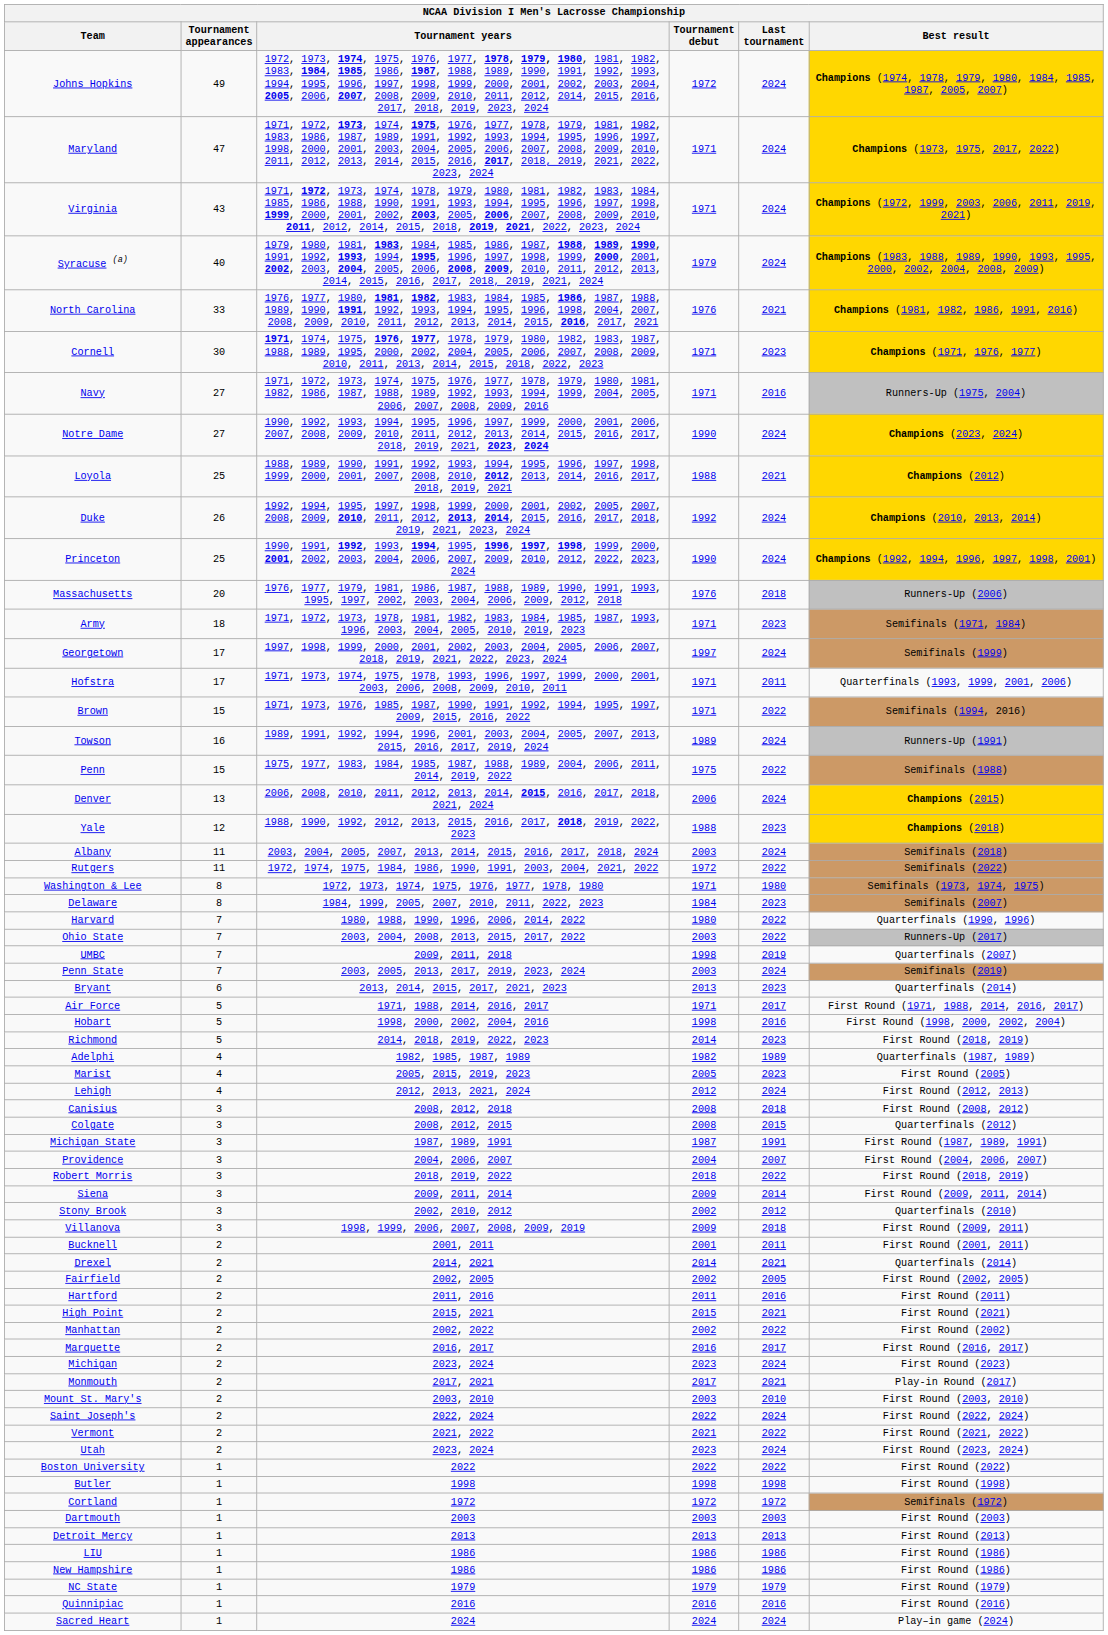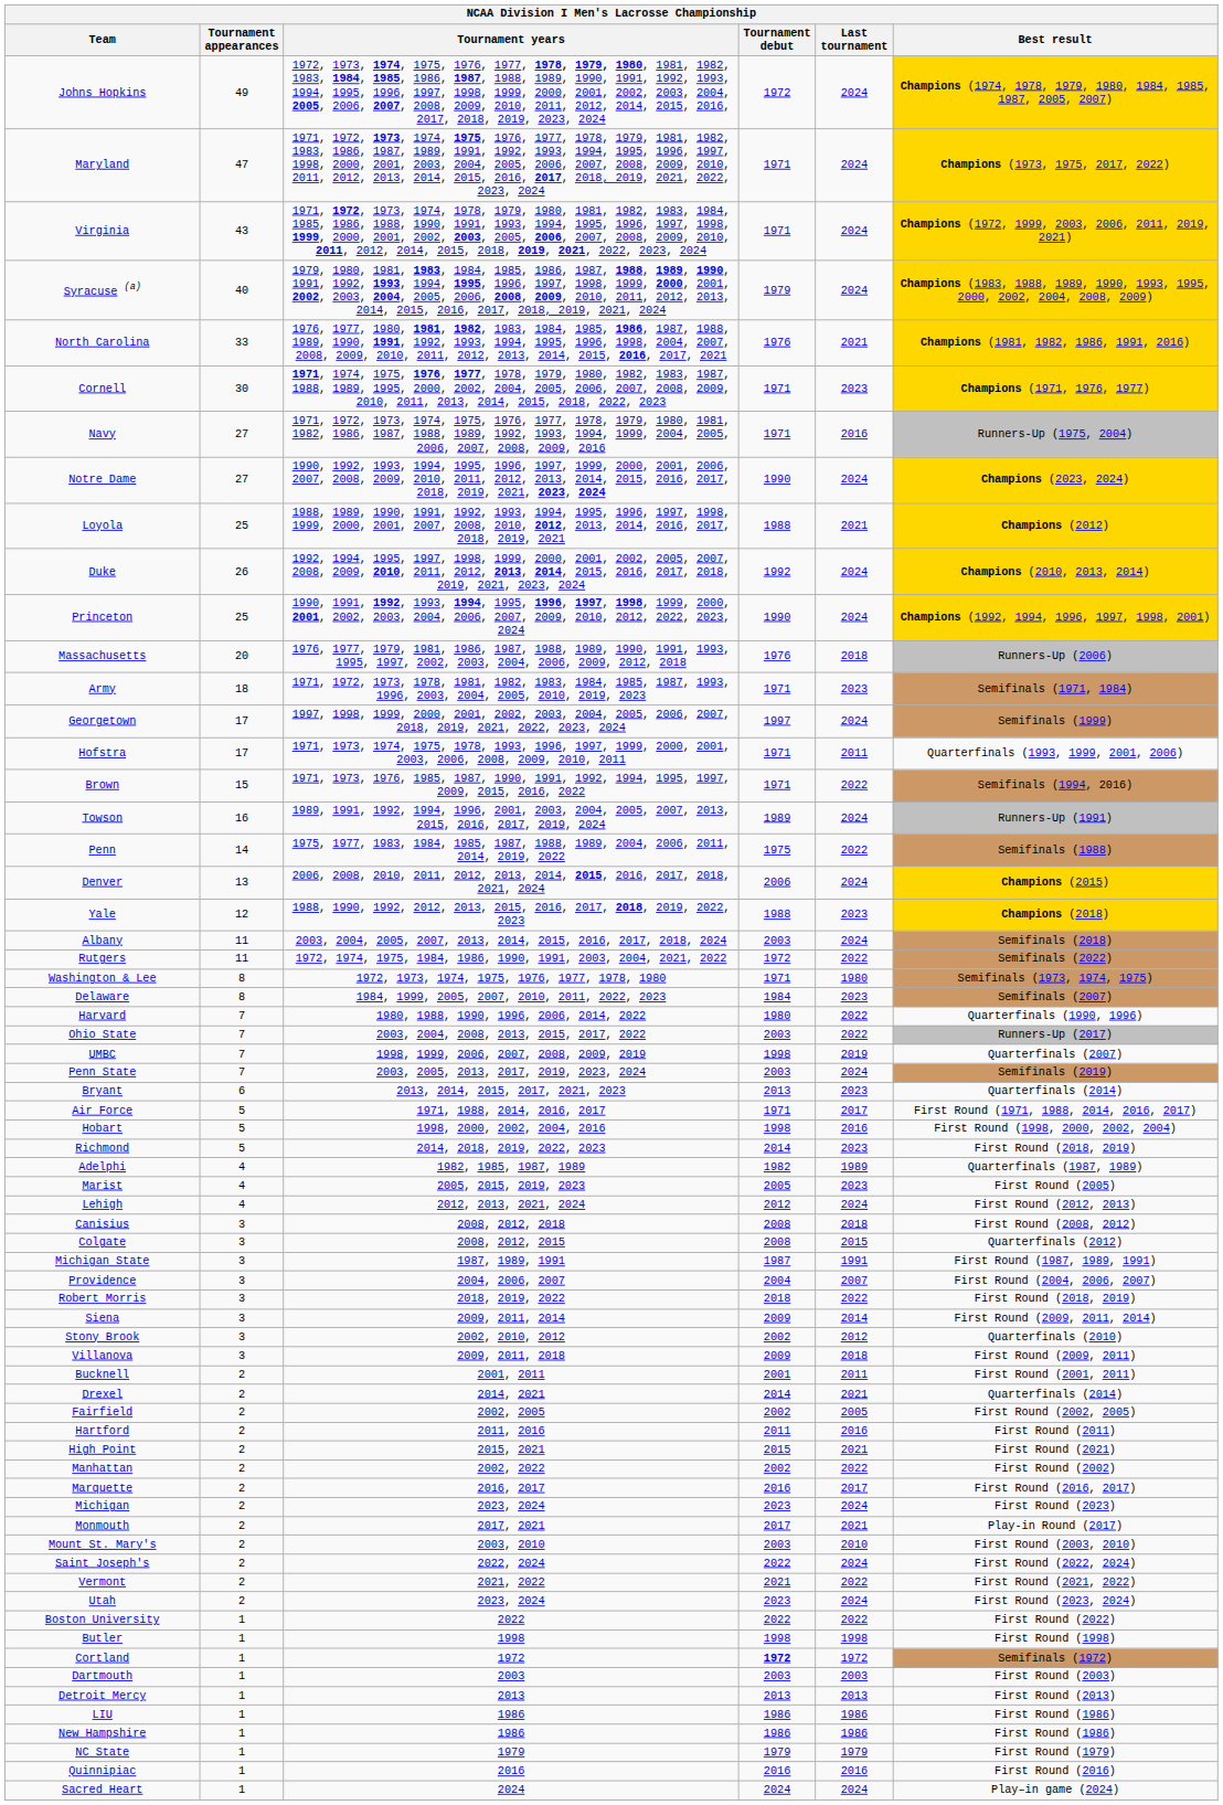Penn | Tournament appearances: 15 -> 14
UMBC | Tournament years: 2009, 2011, 2018 -> 1998, 1999, 2006, 2007, 2008, 2009, 2019
Villanova | Tournament years: 1998, 1999, 2006, 2007, 2008, 2009, 2019 -> 2009, 2011, 2018
Cortland | Tournament debut: normal -> bold
